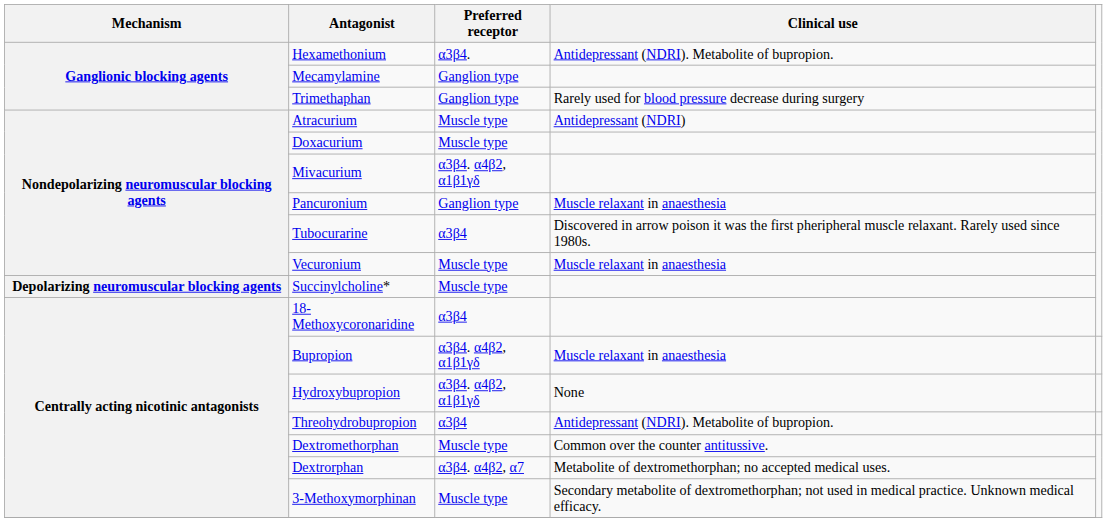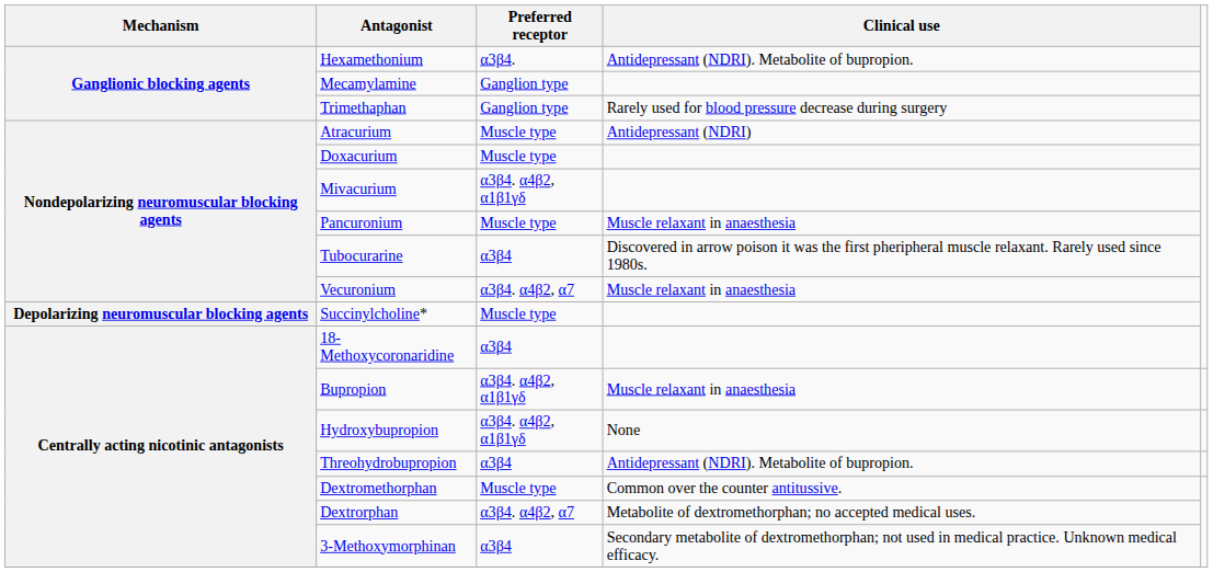Pancuronium | Preferred receptor: Ganglion type -> Muscle type
Vecuronium | Preferred receptor: Muscle type -> α3β4. α4β2, α7
3-Methoxymorphinan | Preferred receptor: Muscle type -> α3β4
